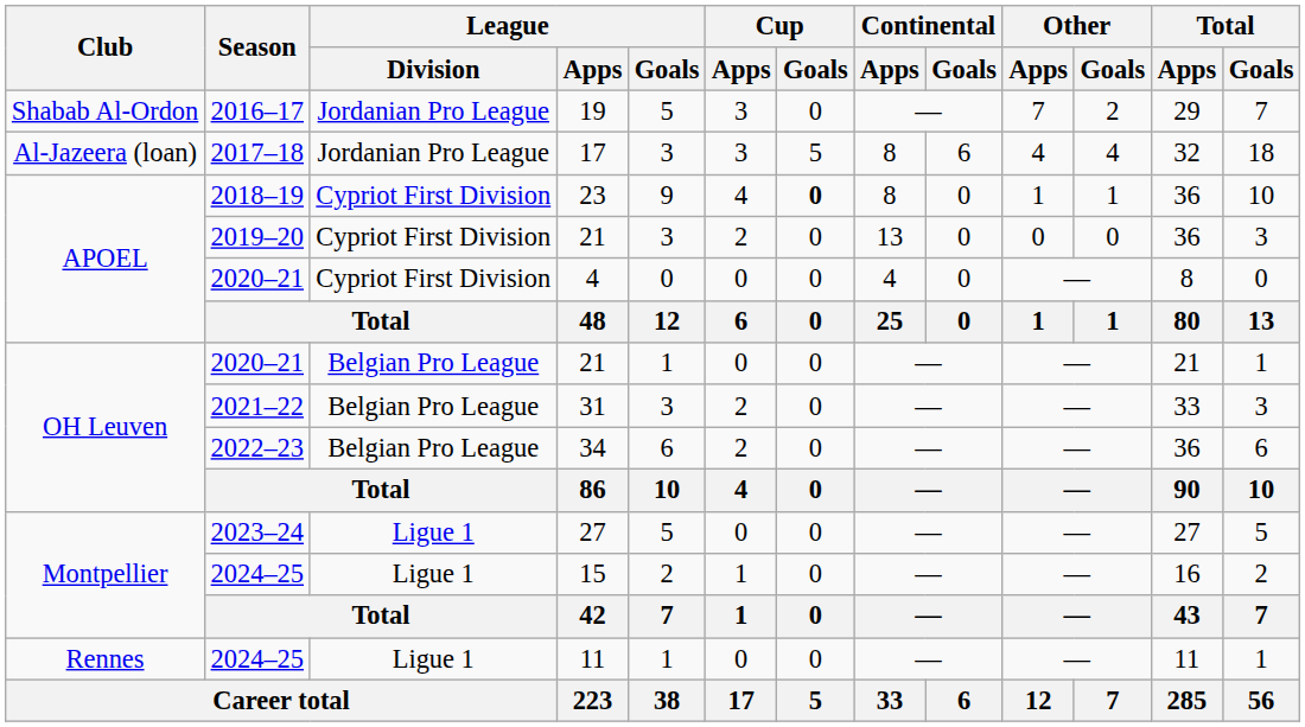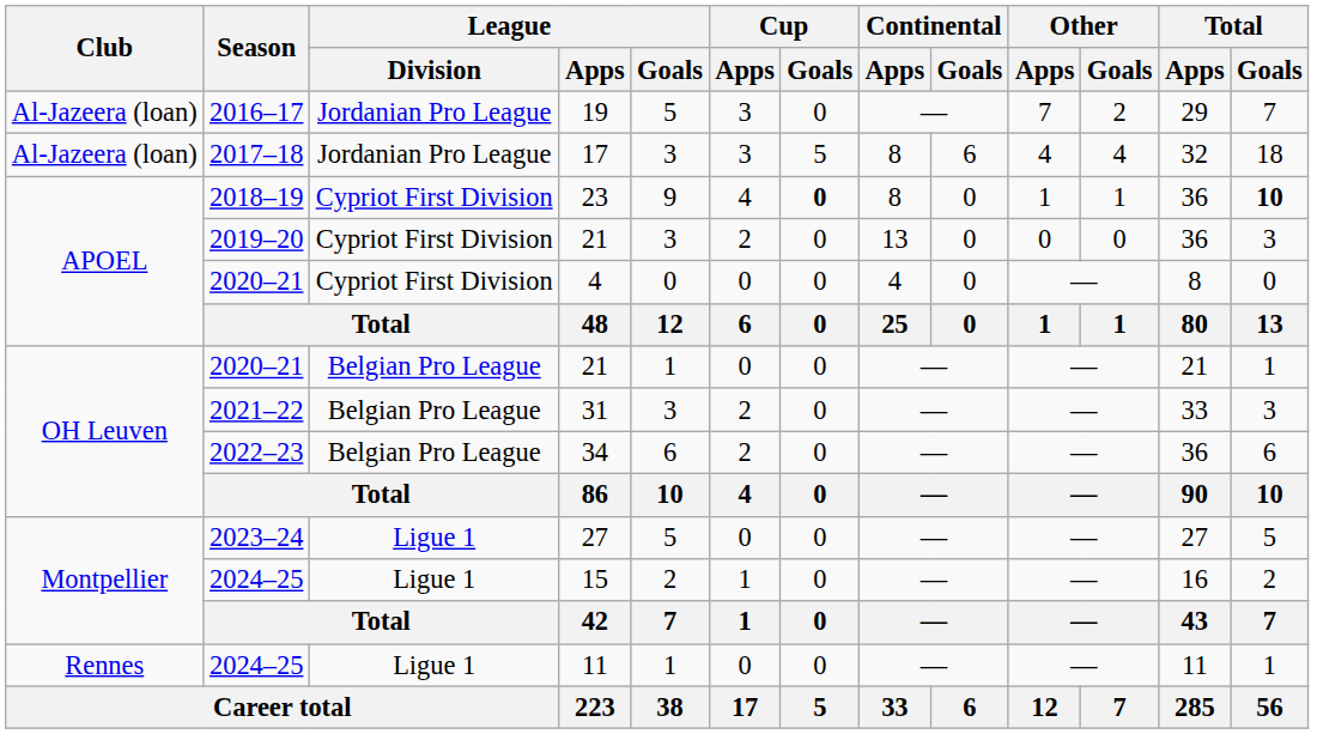19 | Club: Shabab Al-Ordon -> Al-Jazeera (loan)
23 | Total / Goals: normal -> bold
